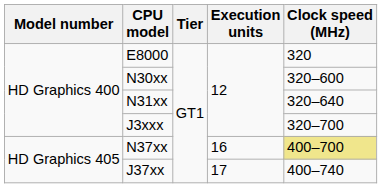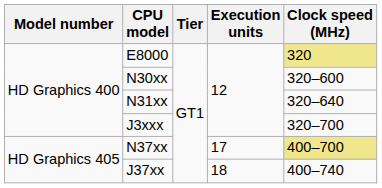E8000 | Clock speed (MHz): no background -> khaki background
N37xx | Execution units: 16 -> 17
J37xx | Execution units: 17 -> 18
